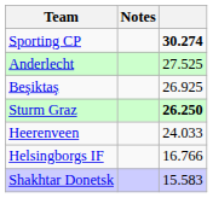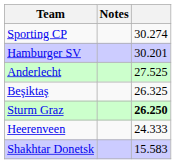Sporting CP | column 3: bold -> normal
+ row: Hamburger SV | 30.201
Beşiktaş | column 3: 26.925 -> 26.325
Heerenveen | column 3: 24.033 -> 24.333
- row: Helsingborgs IF | 16.766
